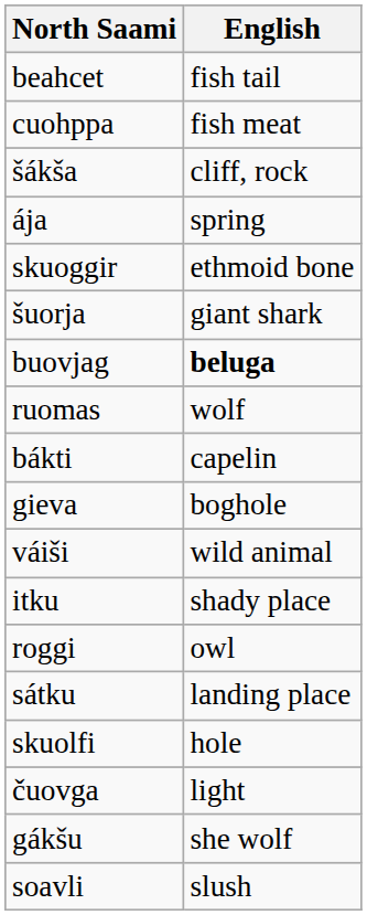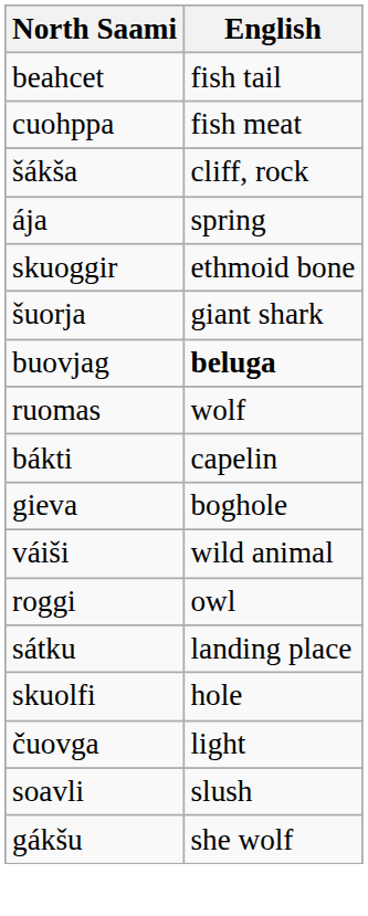- row: itku | shady place
rows swapped: soavli <-> gákšu
